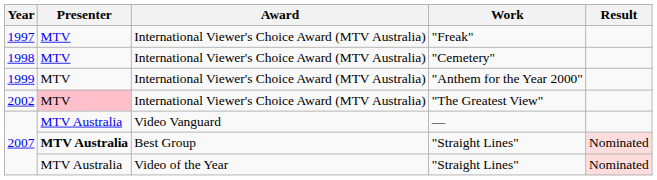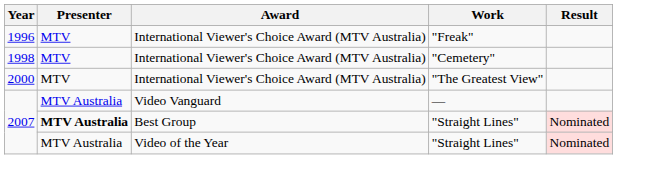"Freak" | Year: 1997 -> 1996
- row: 1999 | MTV | International Viewer's Choice Award (MTV Australia) | "Anthem for the Year 2000"
"The Greatest View" | Year: 2002 -> 2000
"The Greatest View" | Presenter: pink background -> no background
